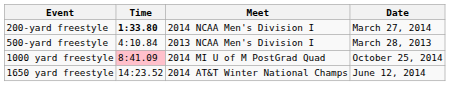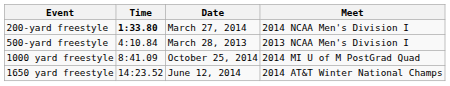columns swapped: Meet <-> Date
1000 yard freestyle | Time: pink background -> no background
